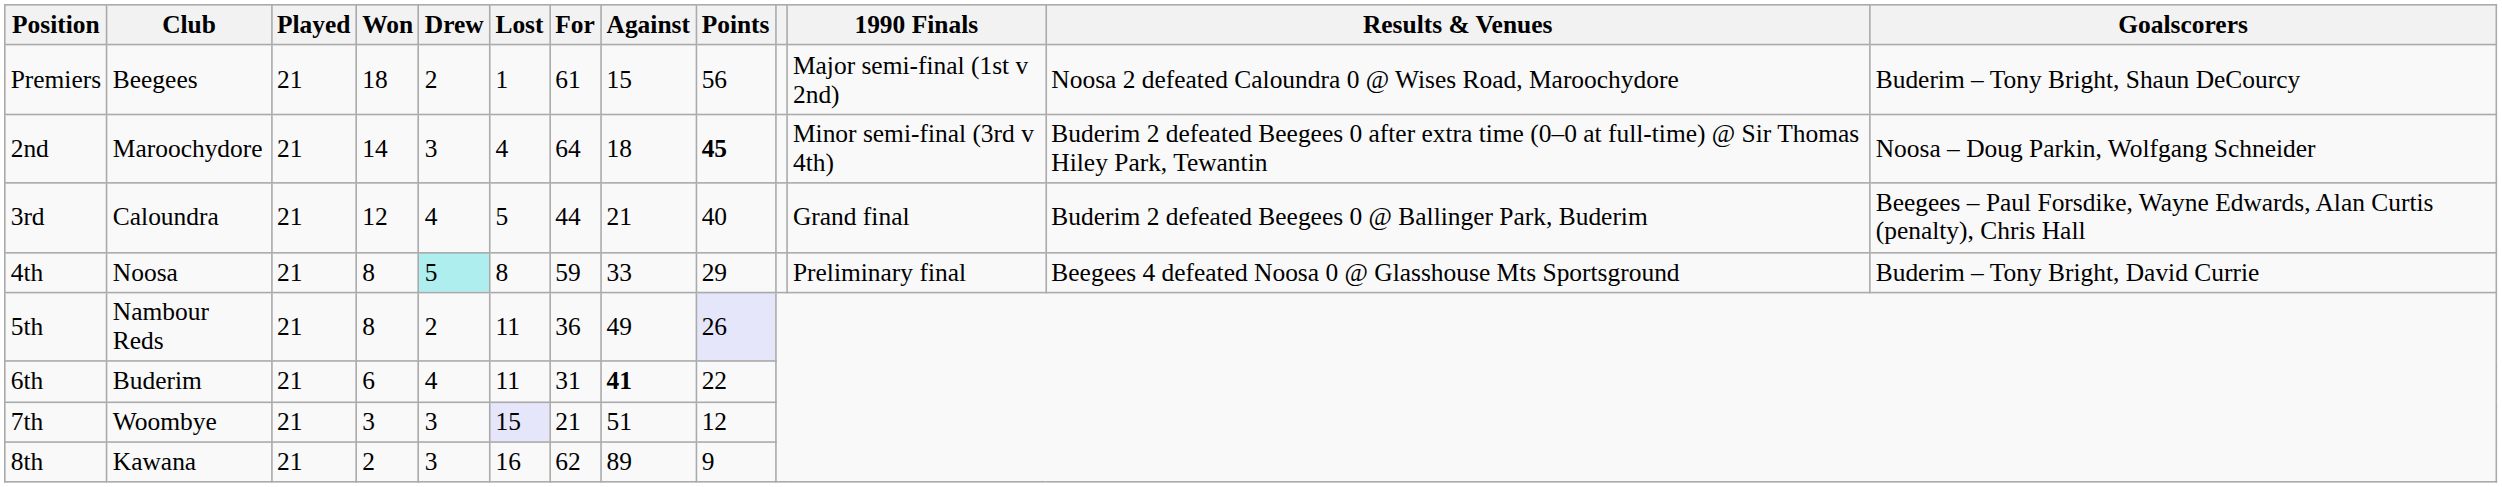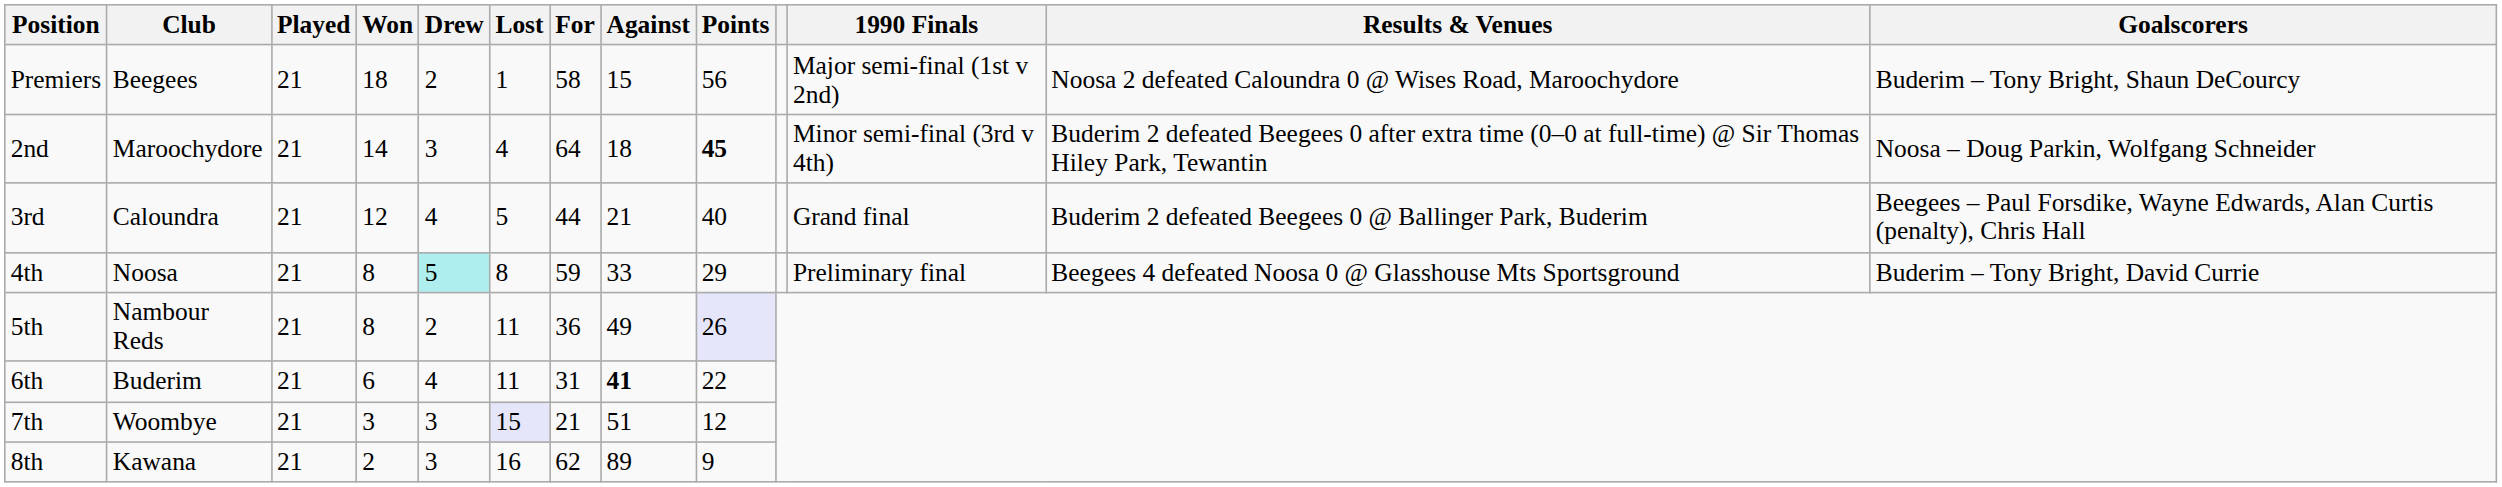Premiers | For: 61 -> 58
